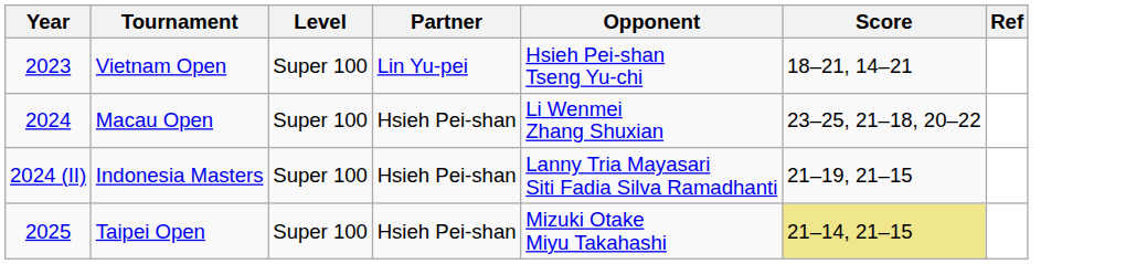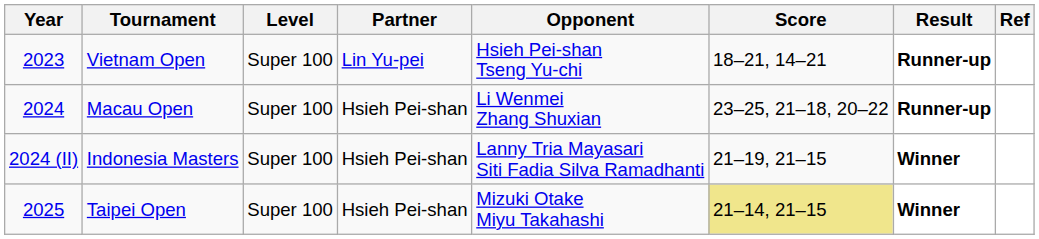+ column: Result | Runner-up | Runner-up | Winner | Winner
